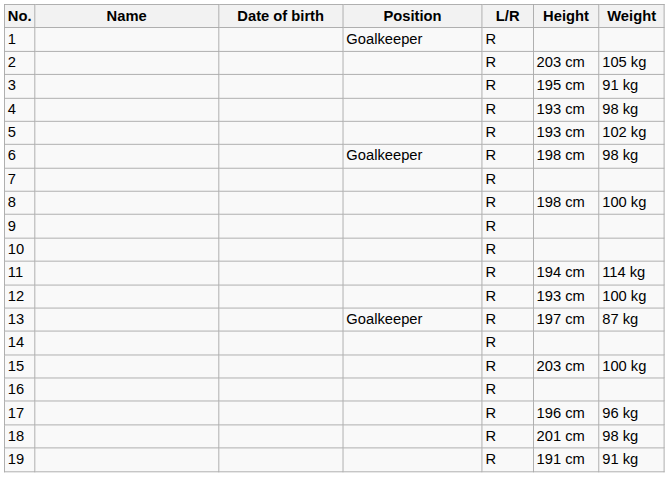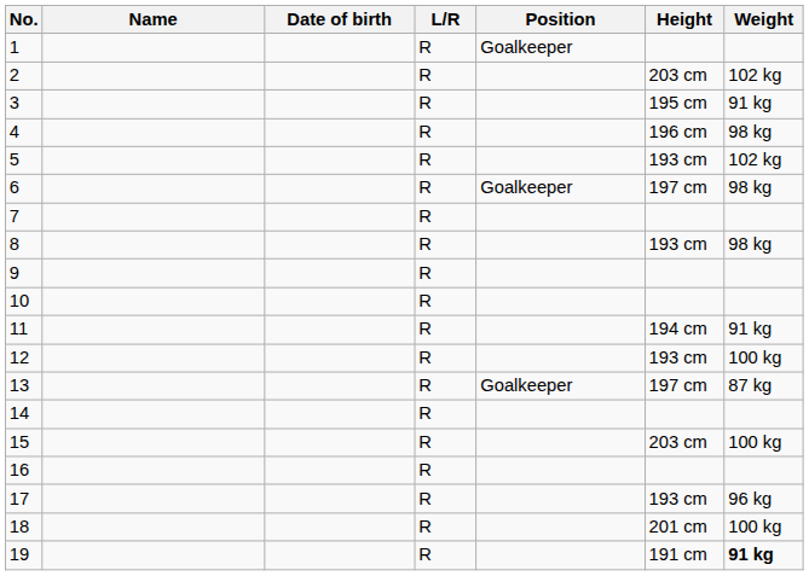columns swapped: Position <-> L/R
2 | Weight: 105 kg -> 102 kg
4 | Height: 193 cm -> 196 cm
6 | Height: 198 cm -> 197 cm
8 | Height: 198 cm -> 193 cm
8 | Weight: 100 kg -> 98 kg
11 | Weight: 114 kg -> 91 kg
17 | Height: 196 cm -> 193 cm
18 | Weight: 98 kg -> 100 kg
19 | Weight: normal -> bold
